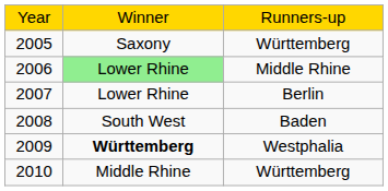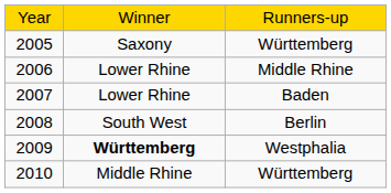2006 | column 2: lightgreen background -> no background
2007 | column 3: Berlin -> Baden
2008 | column 3: Baden -> Berlin
